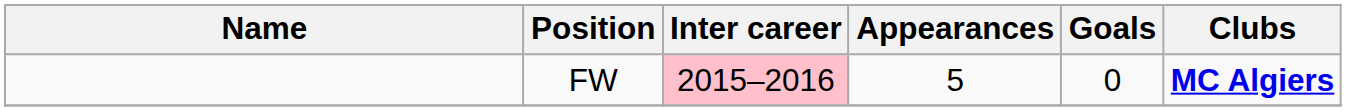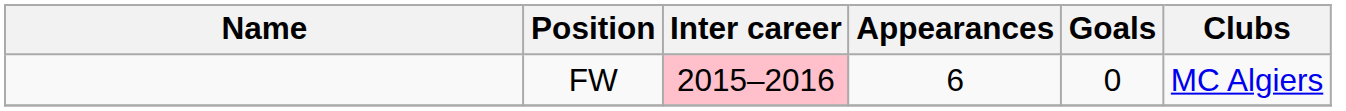FW | Appearances: 5 -> 6
FW | Clubs: bold -> normal
